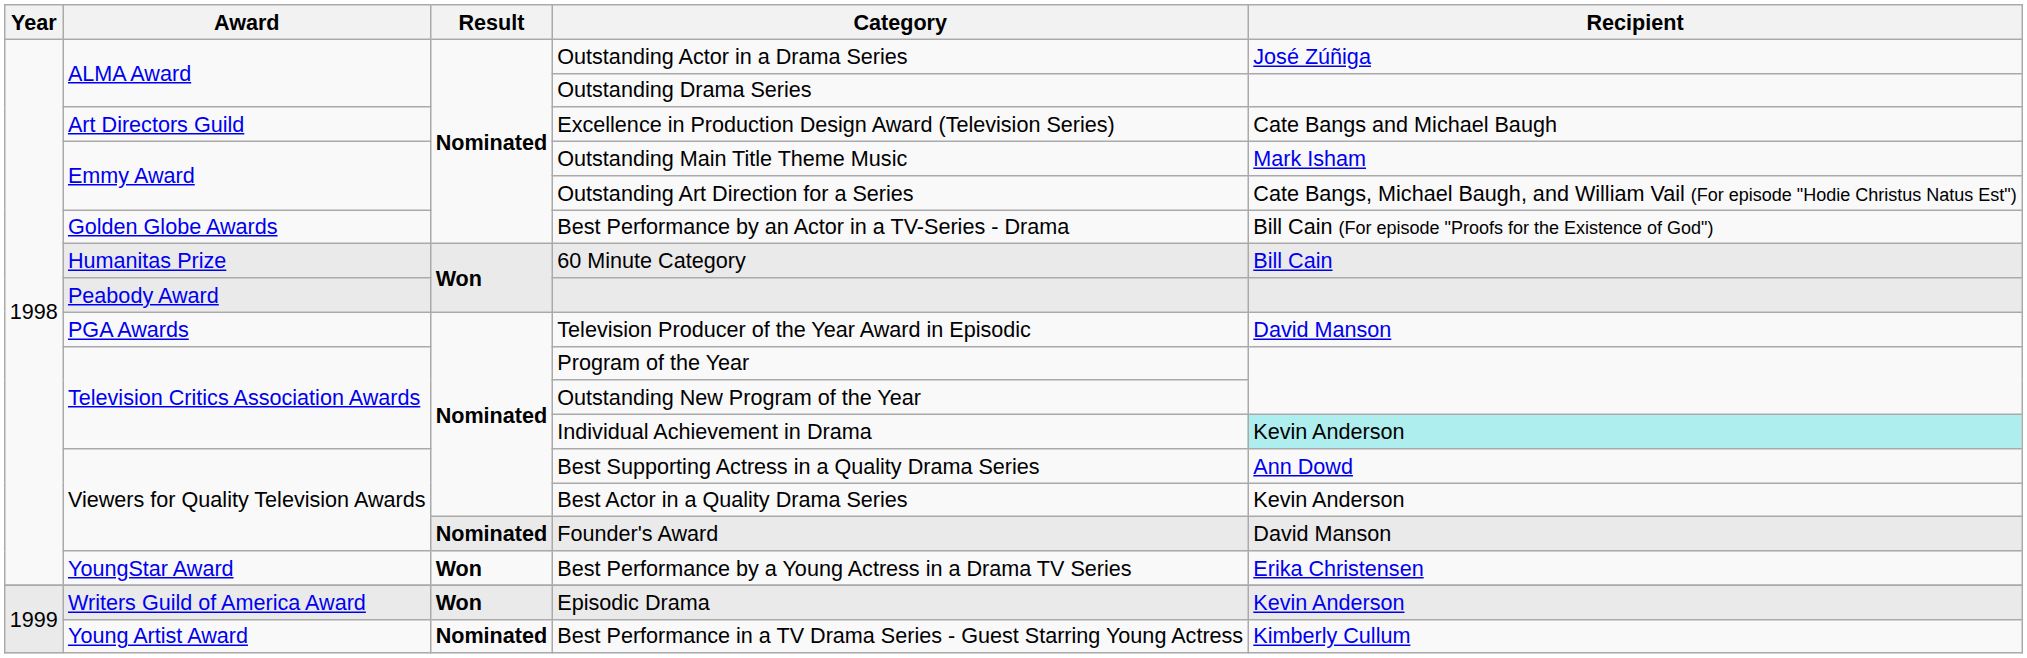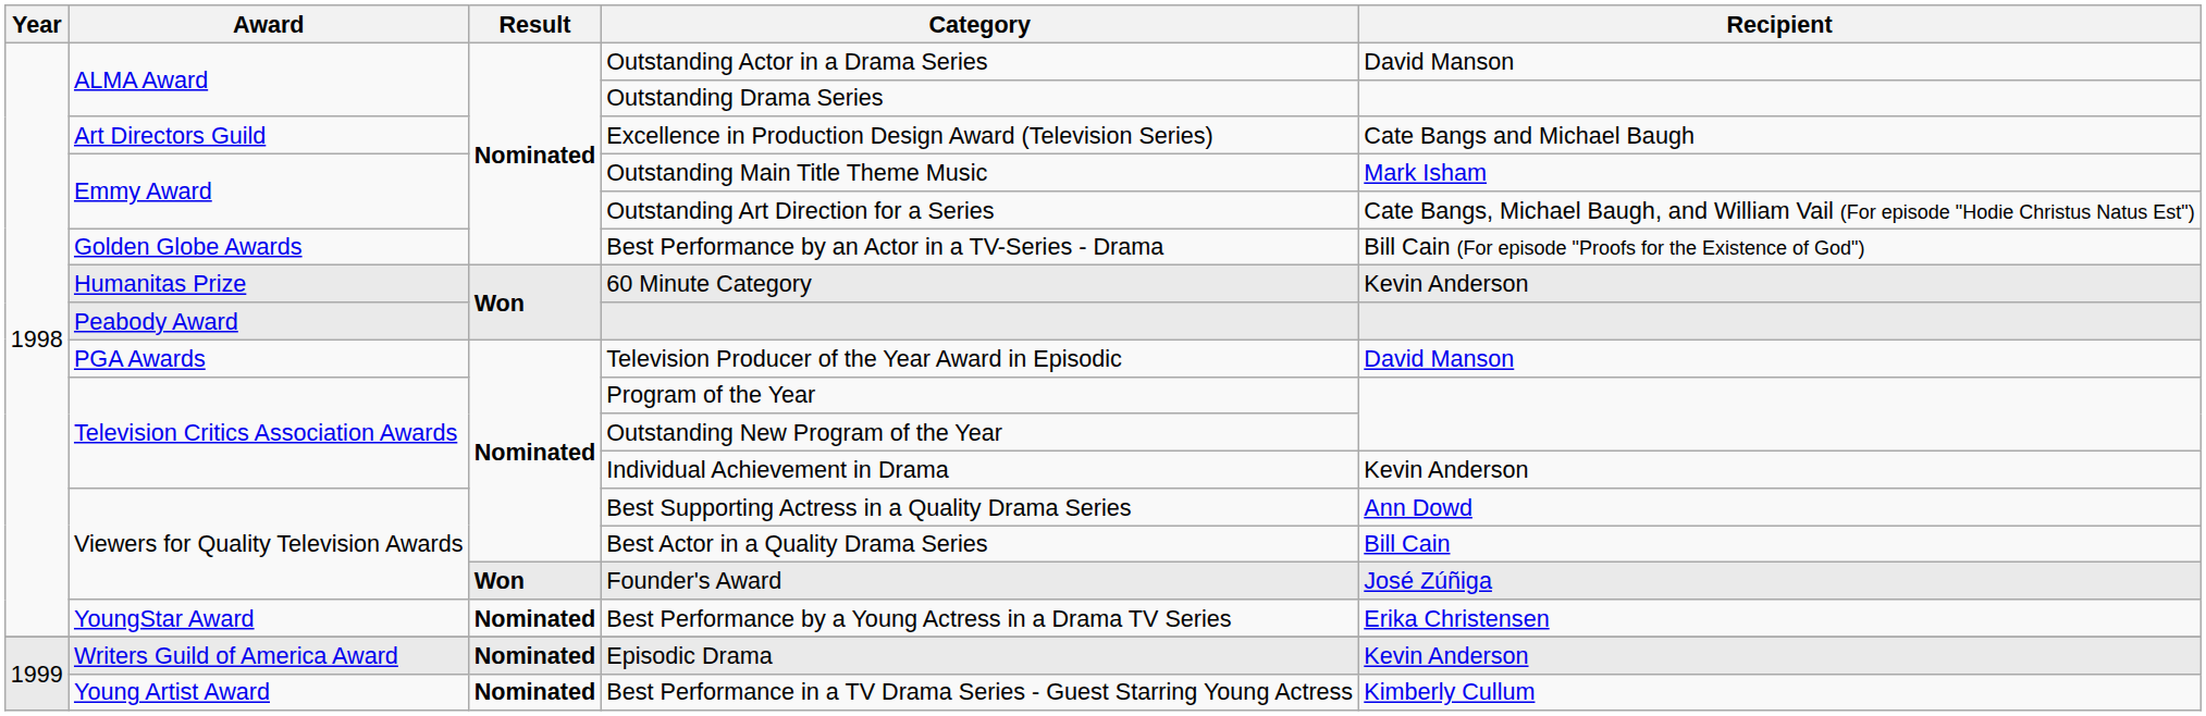Outstanding Actor in a Drama Series | Recipient: José Zúñiga -> David Manson
60 Minute Category | Recipient: Bill Cain -> Kevin Anderson
Individual Achievement in Drama | Recipient: paleturquoise background -> no background
Best Actor in a Quality Drama Series | Recipient: Kevin Anderson -> Bill Cain
Founder's Award | Result: Nominated -> Won
Founder's Award | Recipient: David Manson -> José Zúñiga
Best Performance by a Young Actress in a Drama TV Series | Result: Won -> Nominated
Episodic Drama | Result: Won -> Nominated
